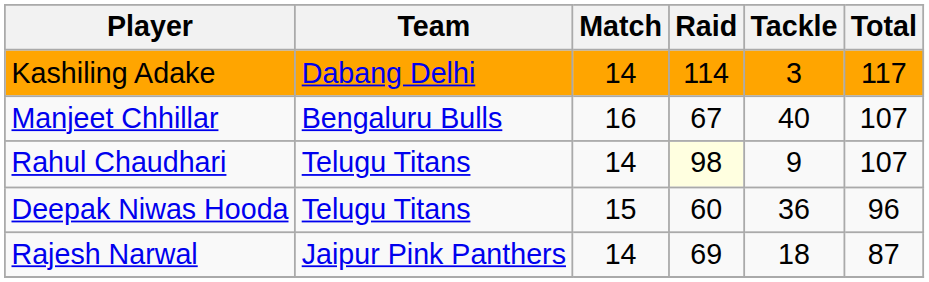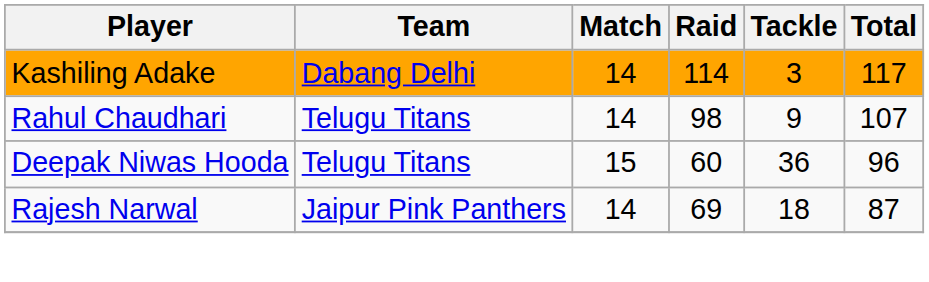- row: Manjeet Chhillar | Bengaluru Bulls | 16 | 67 | 40 | 107
Rahul Chaudhari | Raid: lightyellow background -> no background
